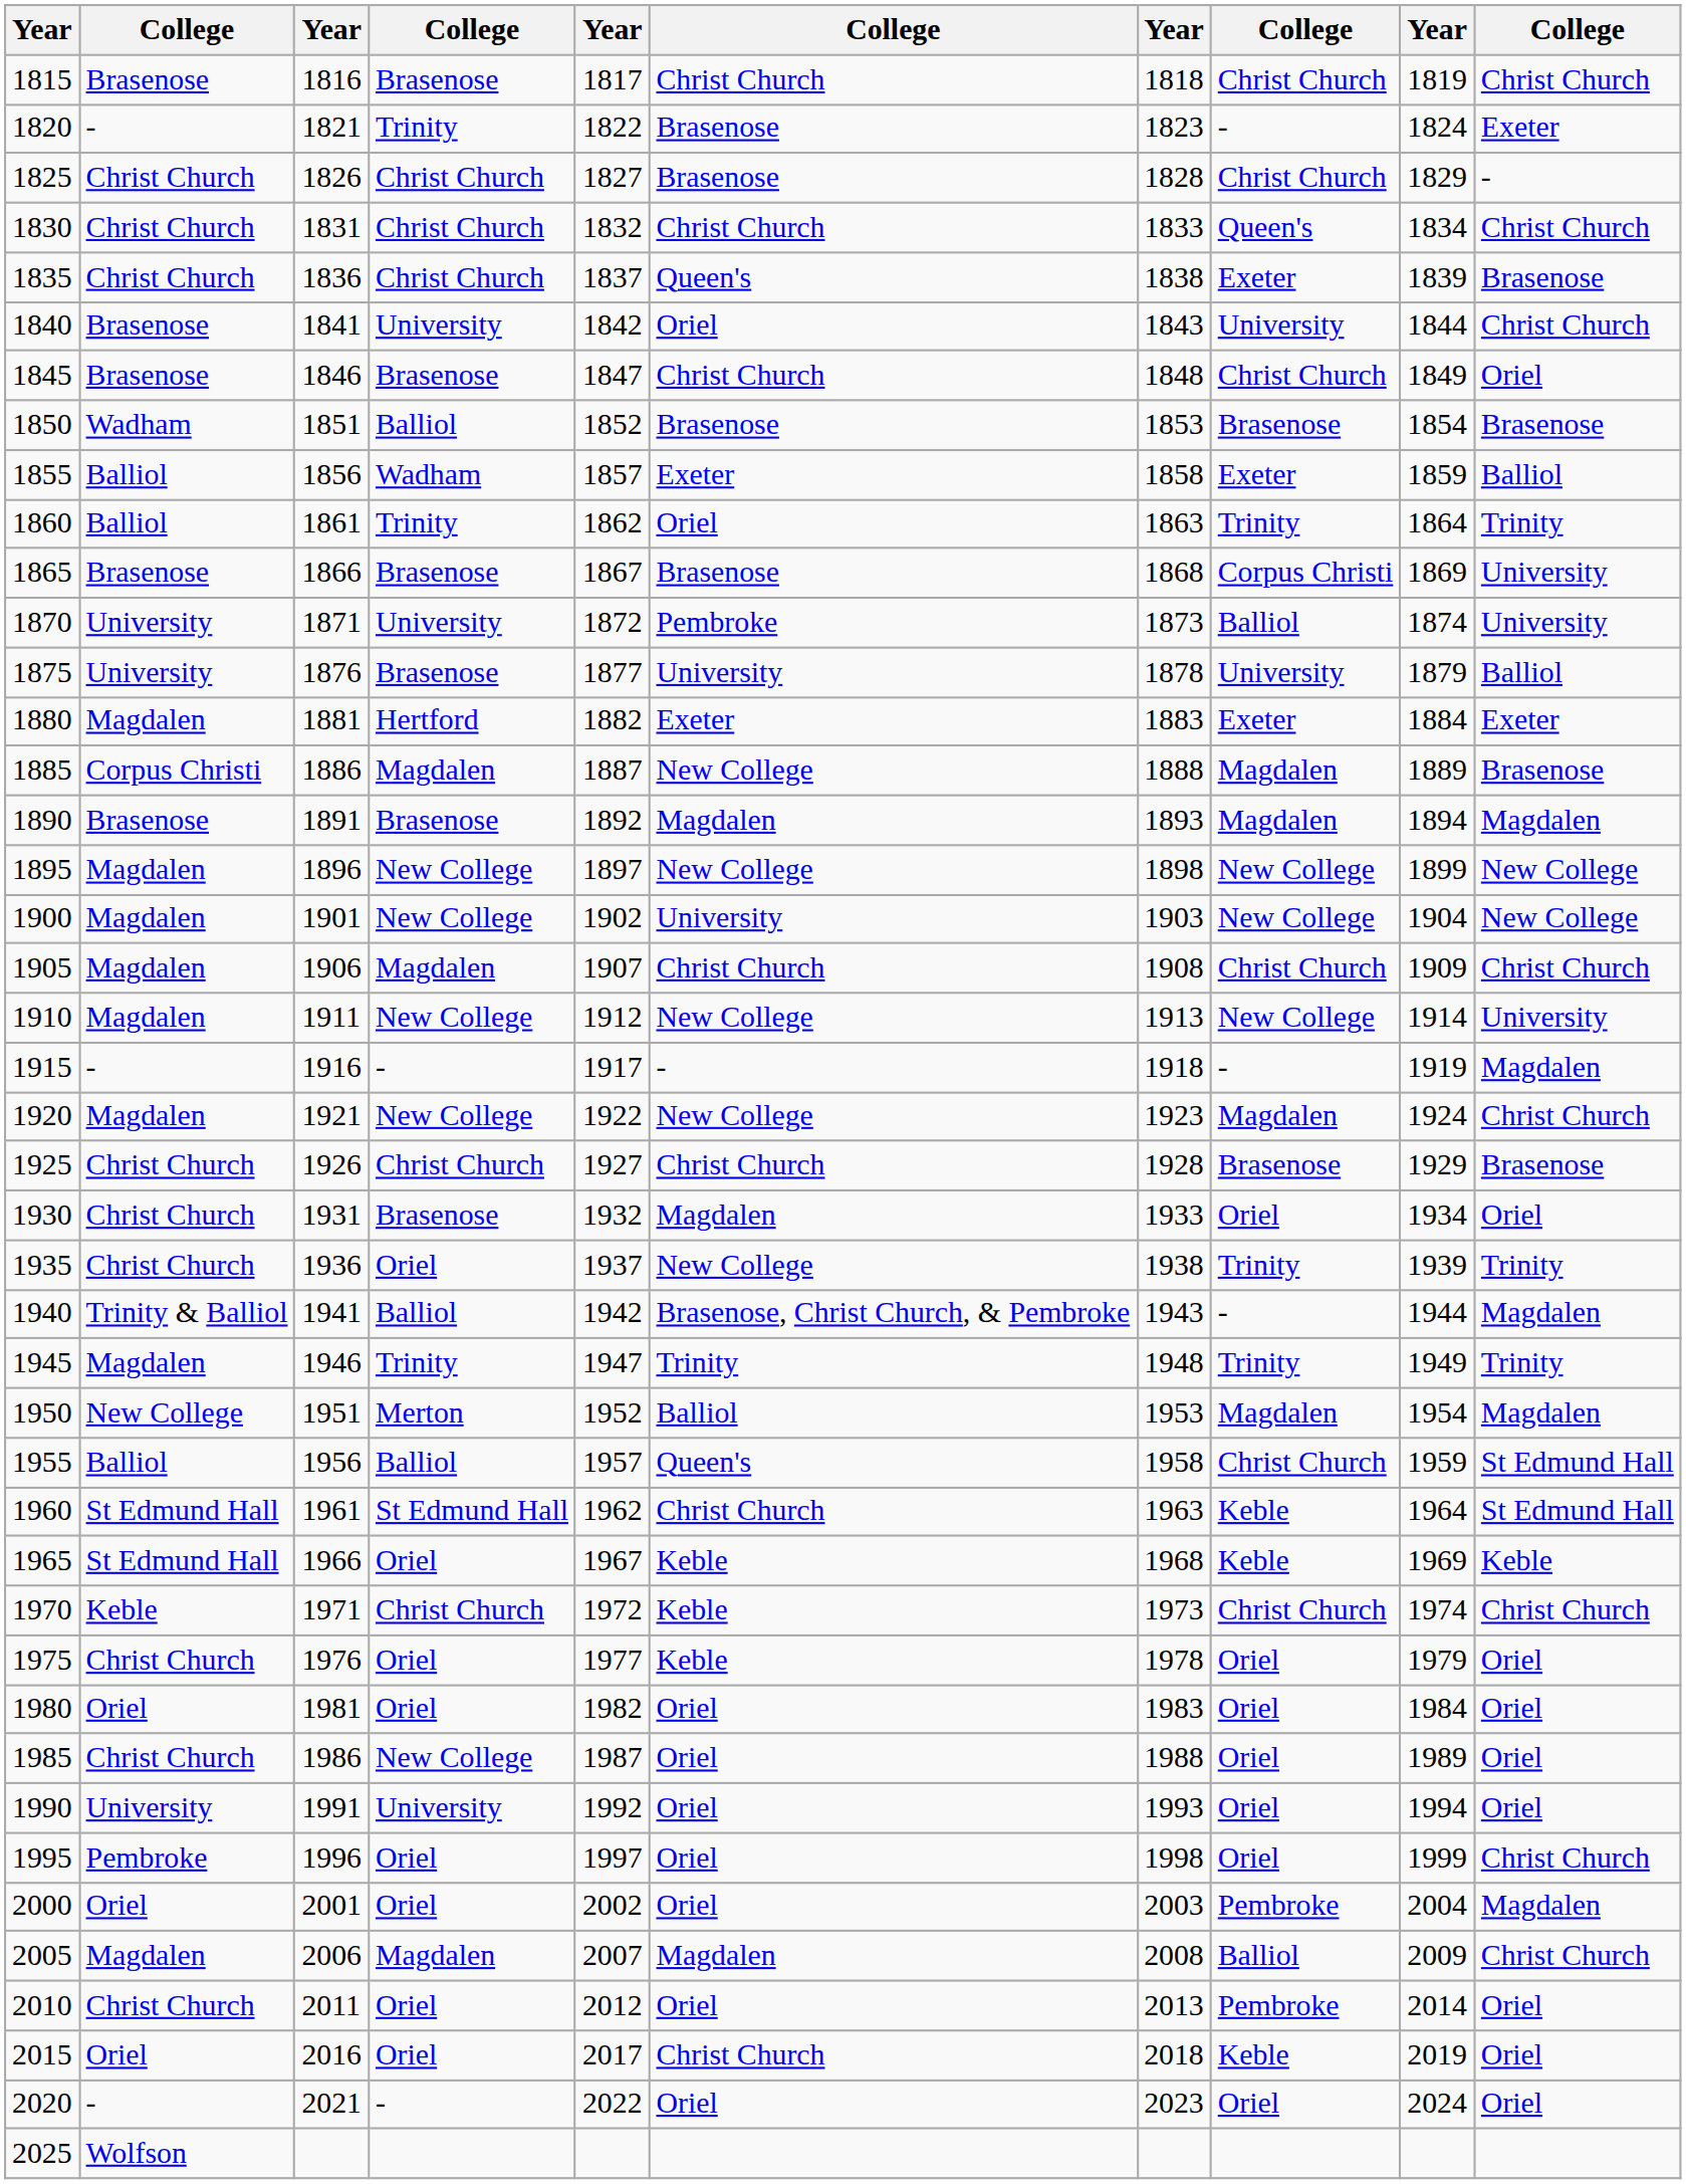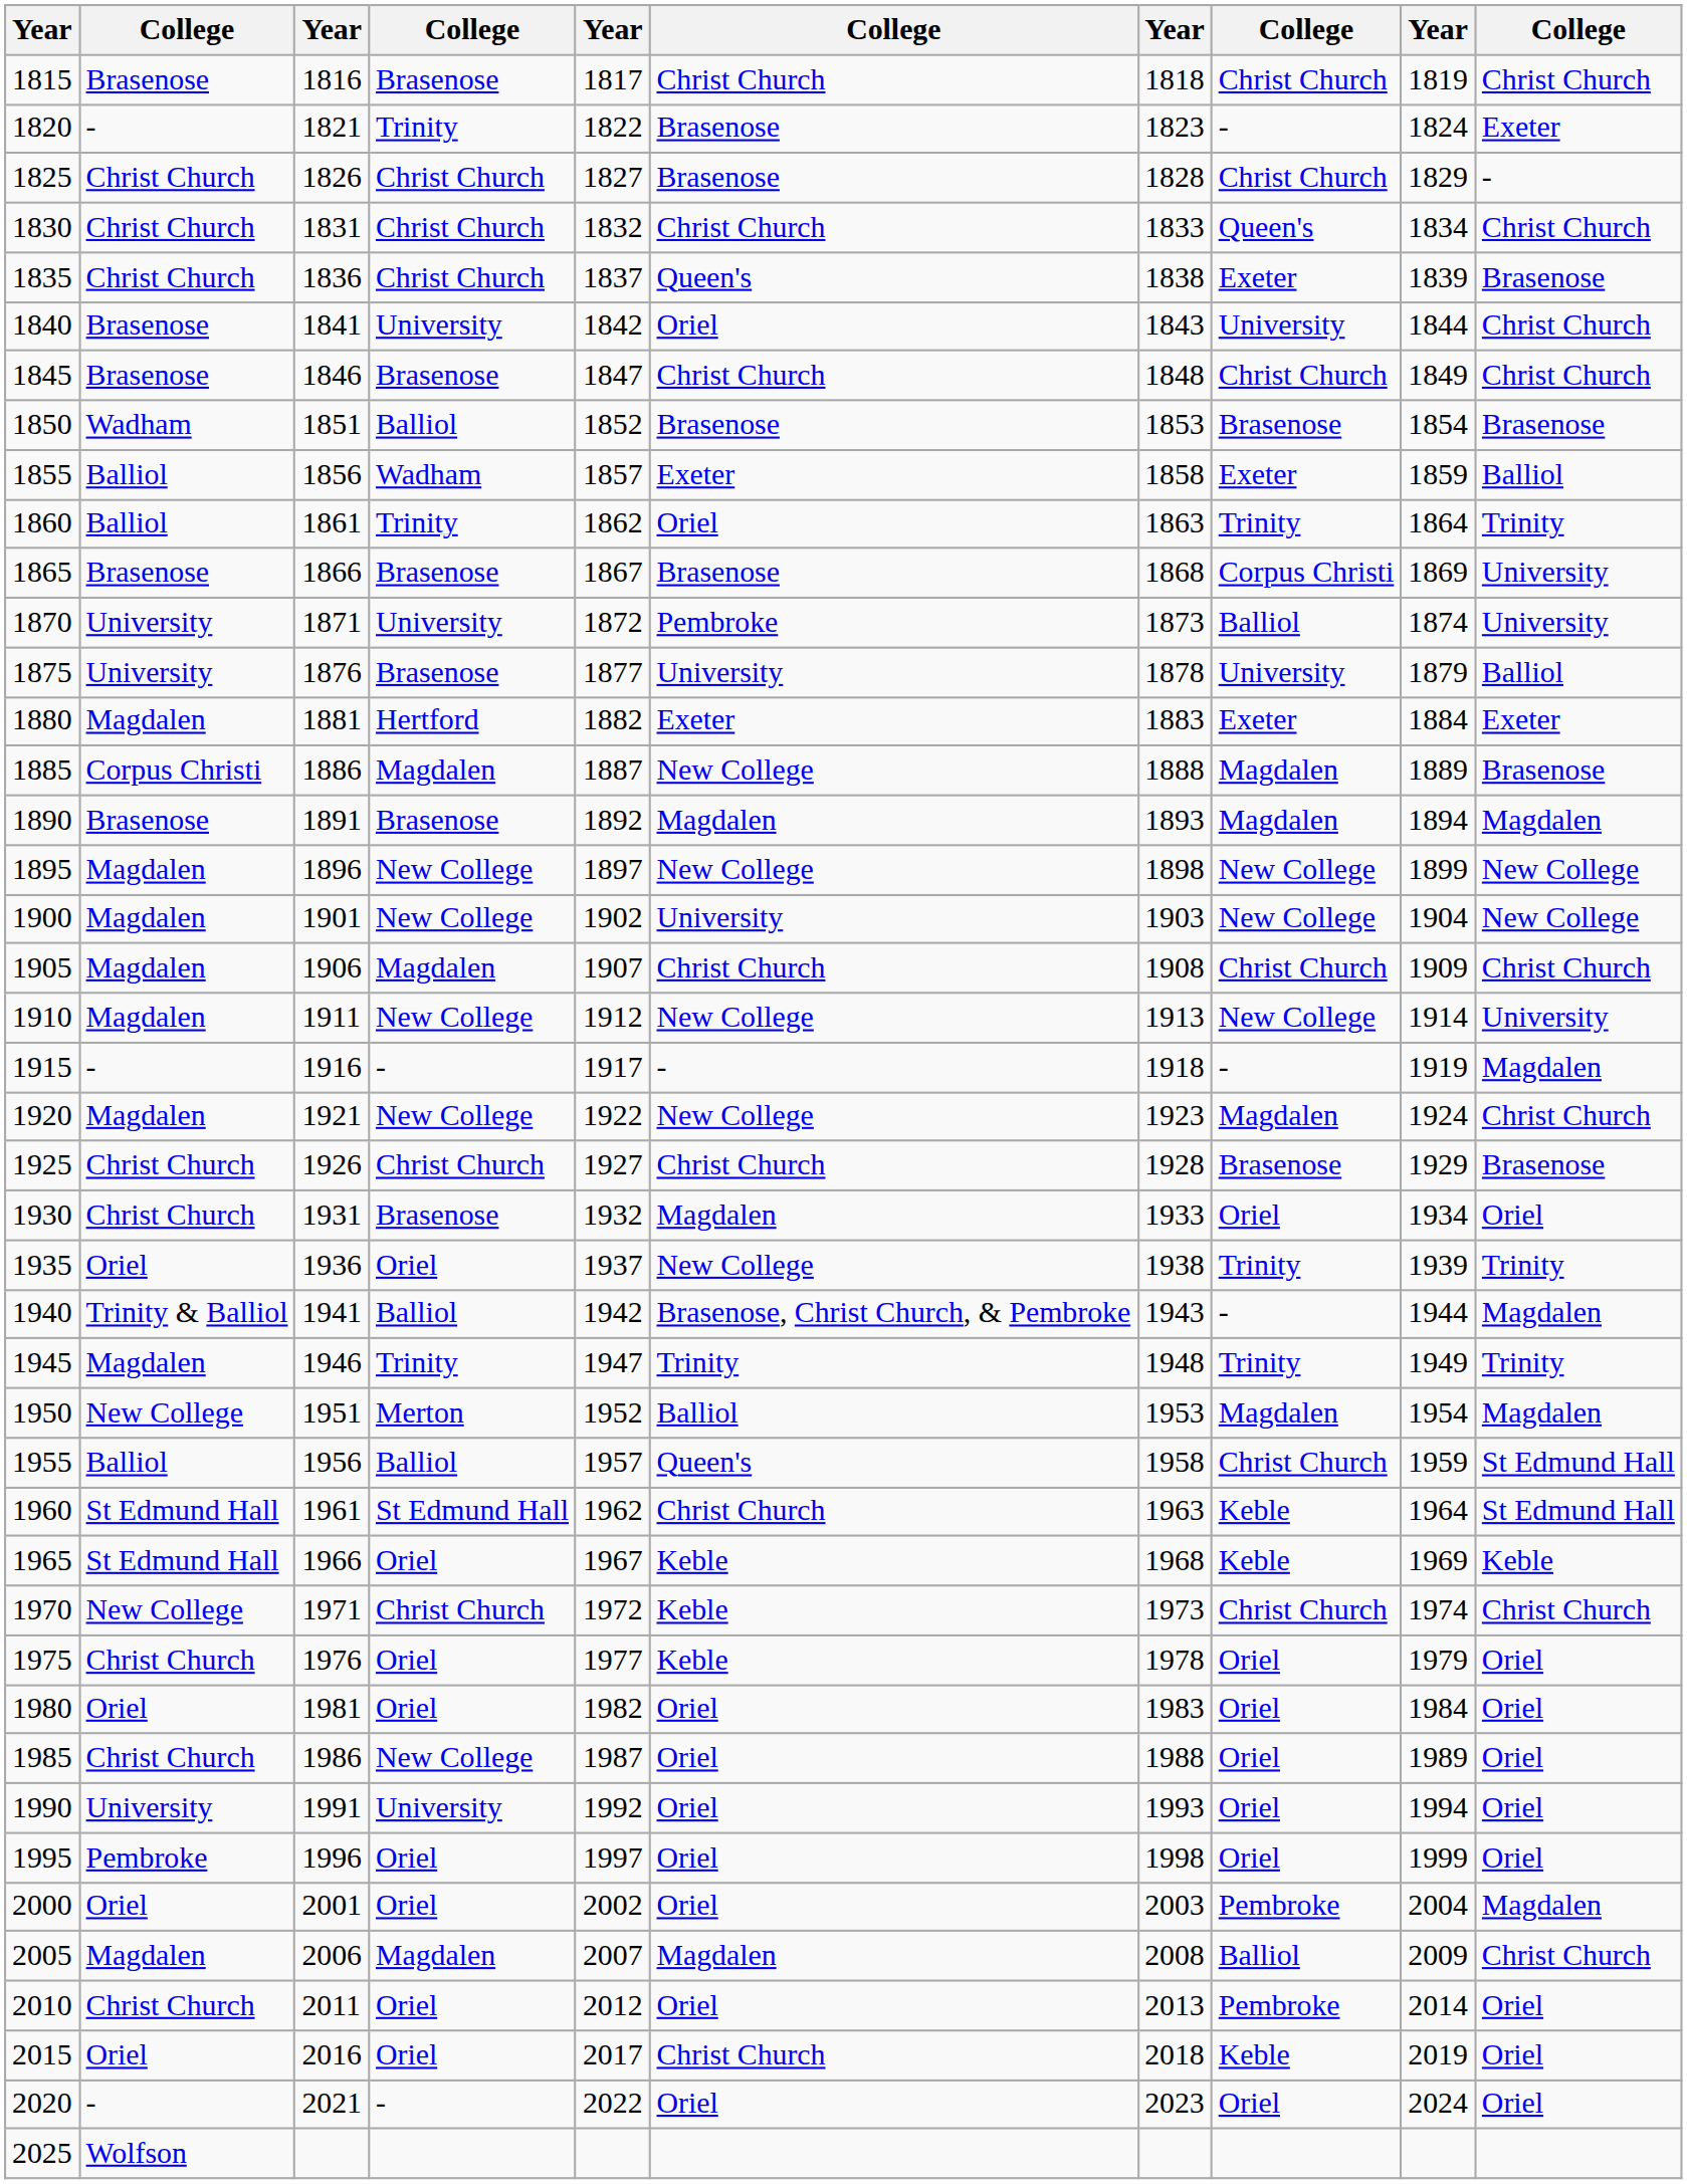1845 | column 10: Oriel -> Christ Church
1935 | column 2: Christ Church -> Oriel
1970 | column 2: Keble -> New College
1995 | column 10: Christ Church -> Oriel
